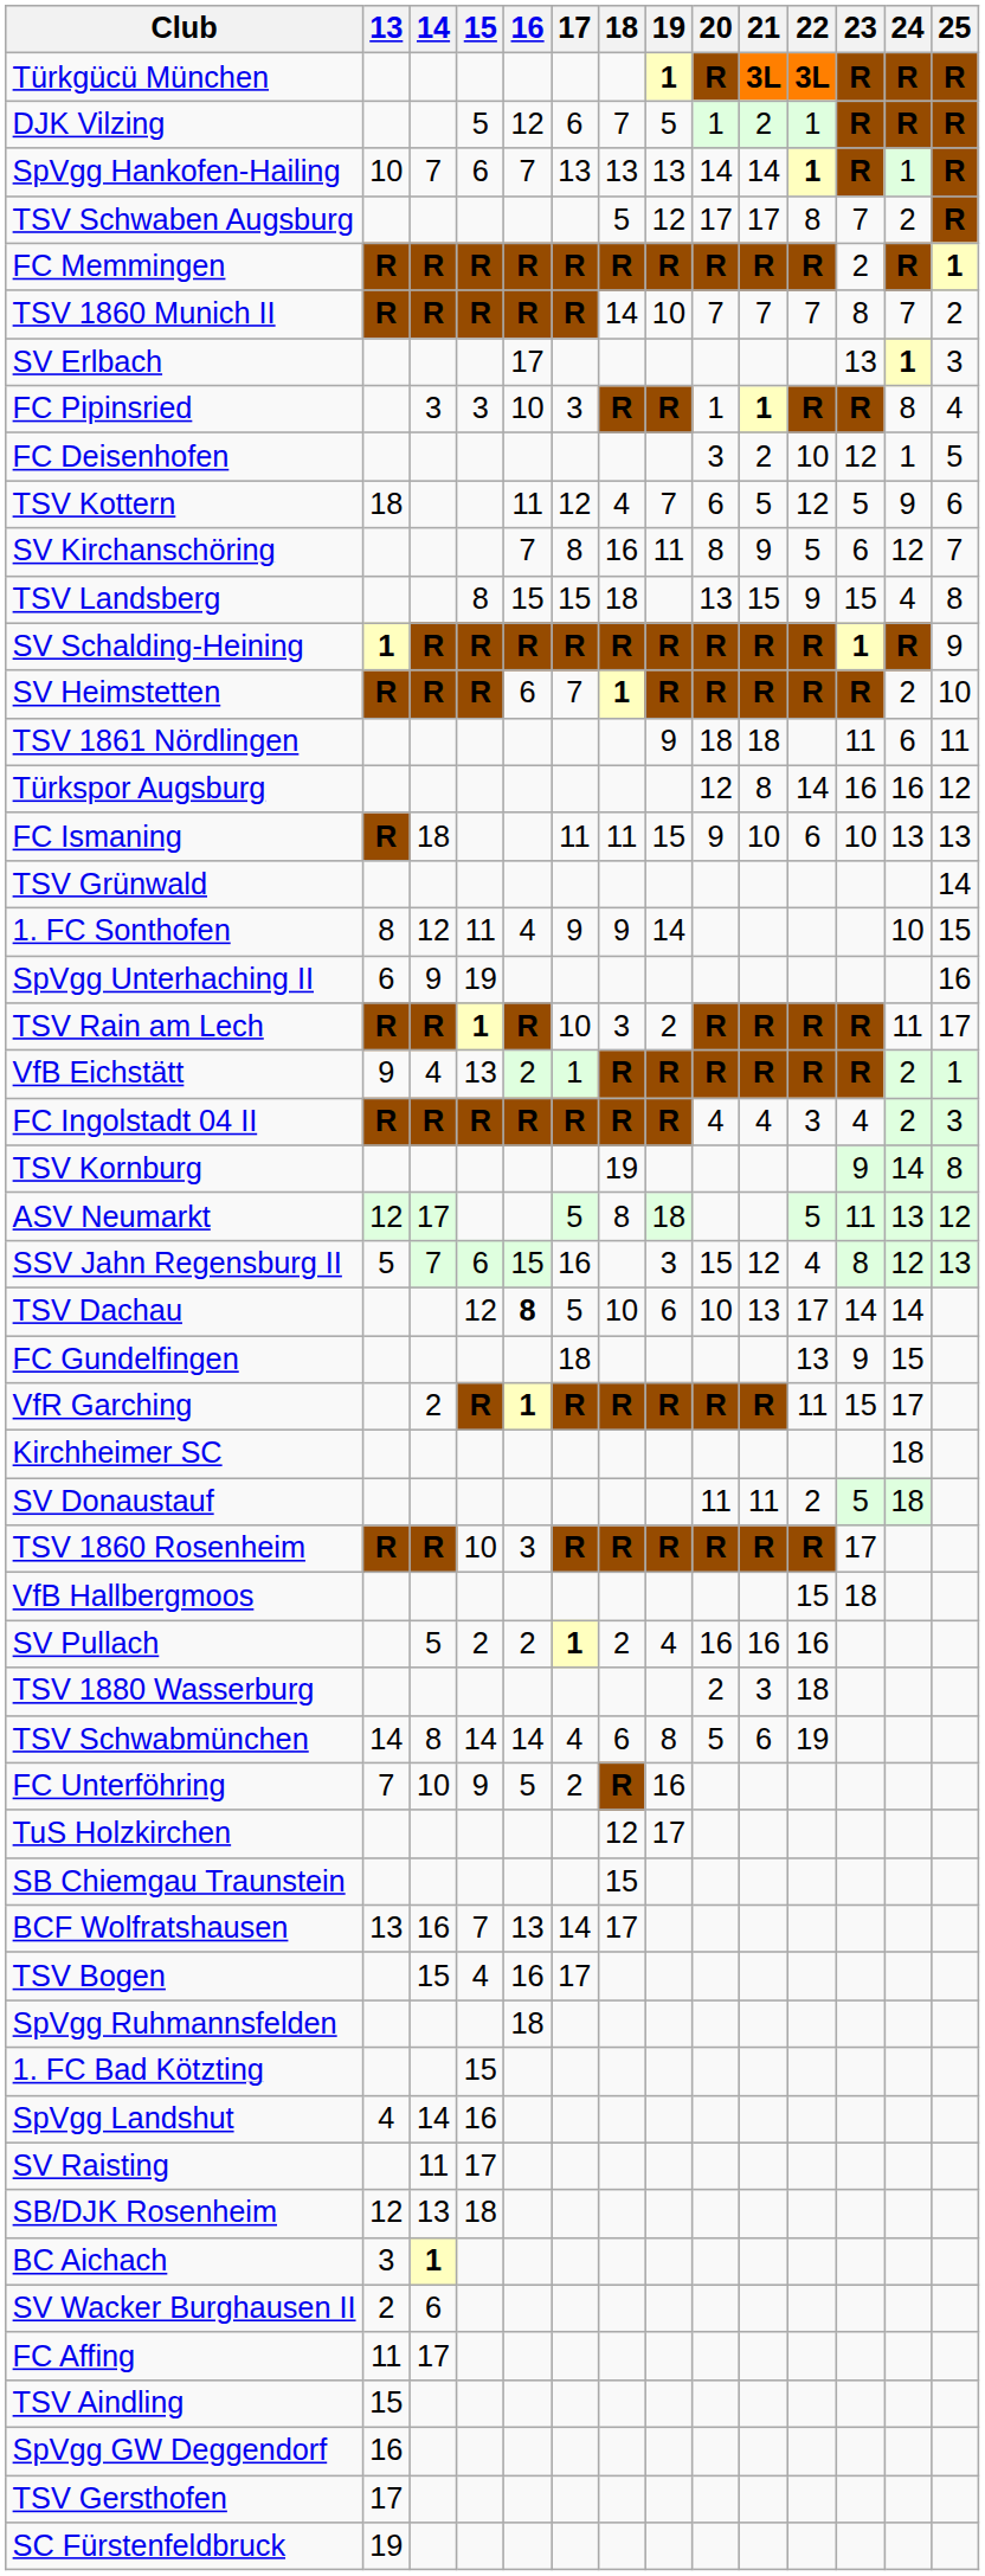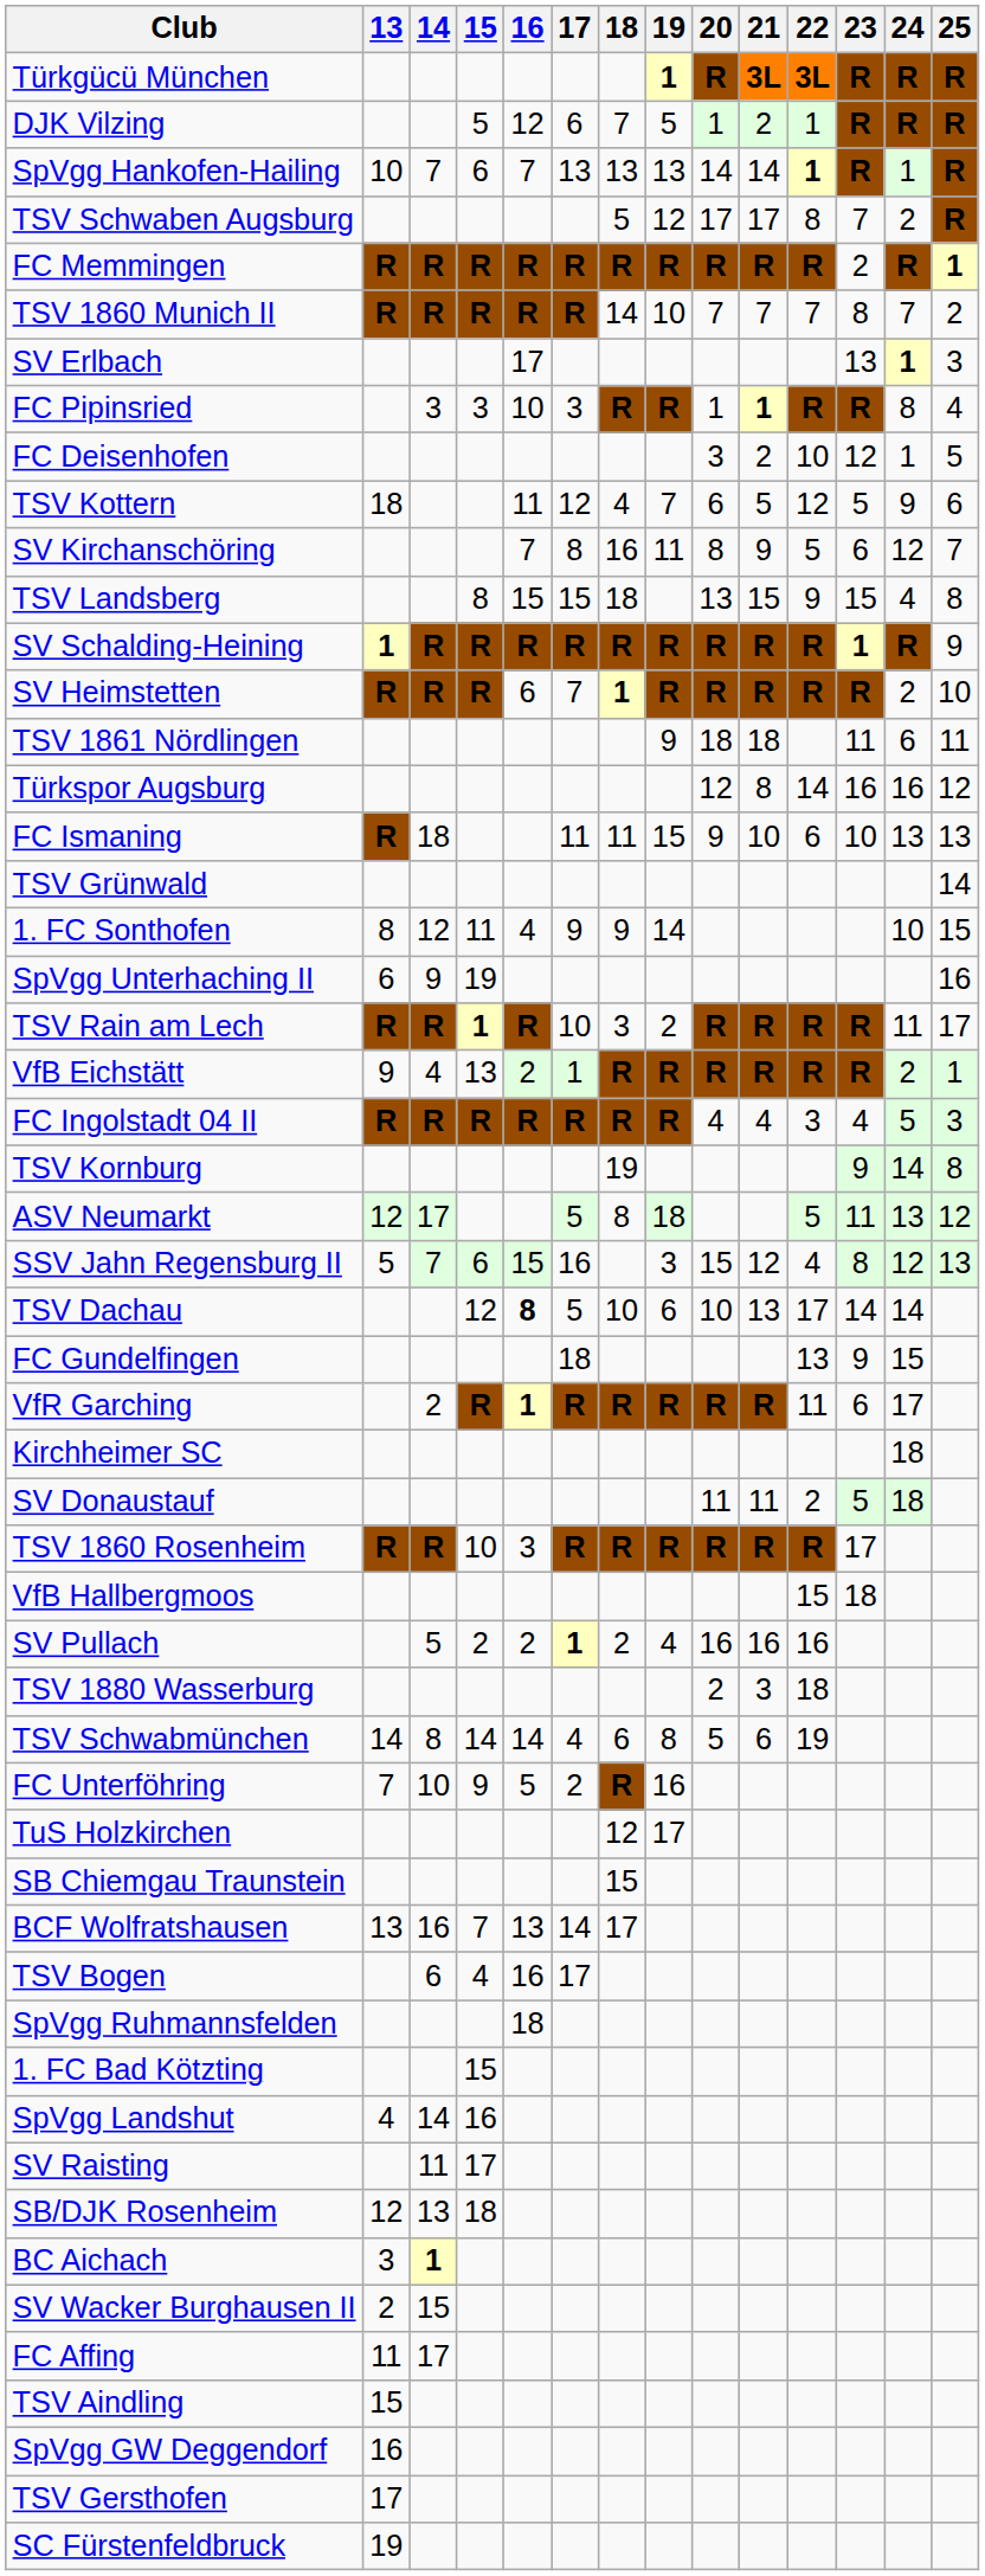FC Ingolstadt 04 II | 24: 2 -> 5
VfR Garching | 23: 15 -> 6
TSV Bogen | 14: 15 -> 6
SV Wacker Burghausen II | 14: 6 -> 15
